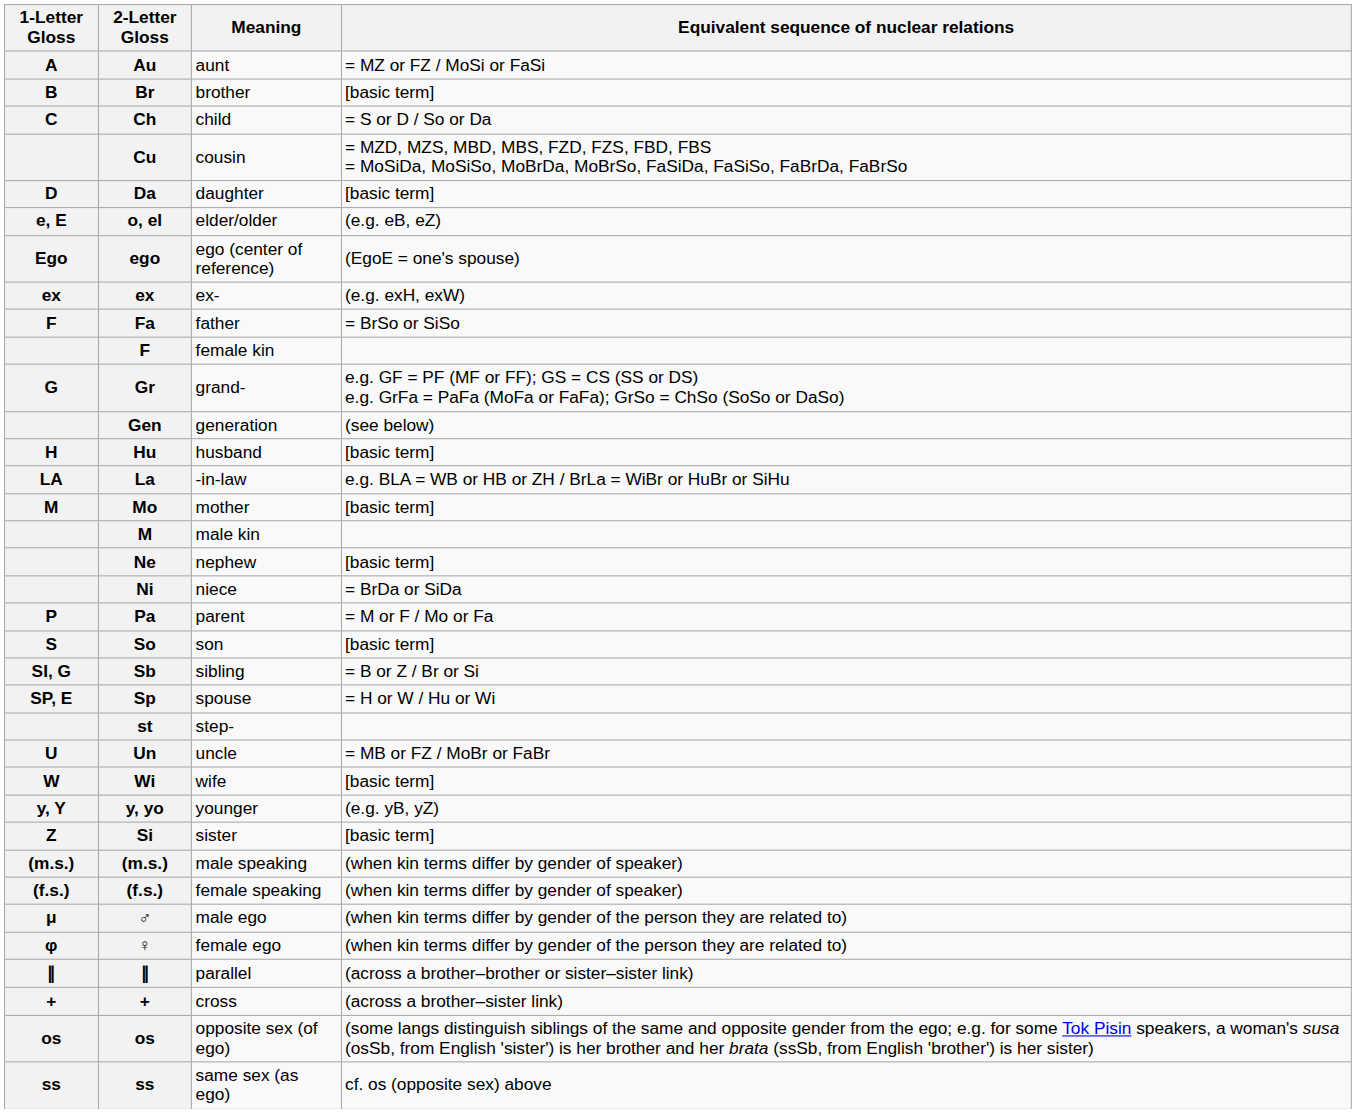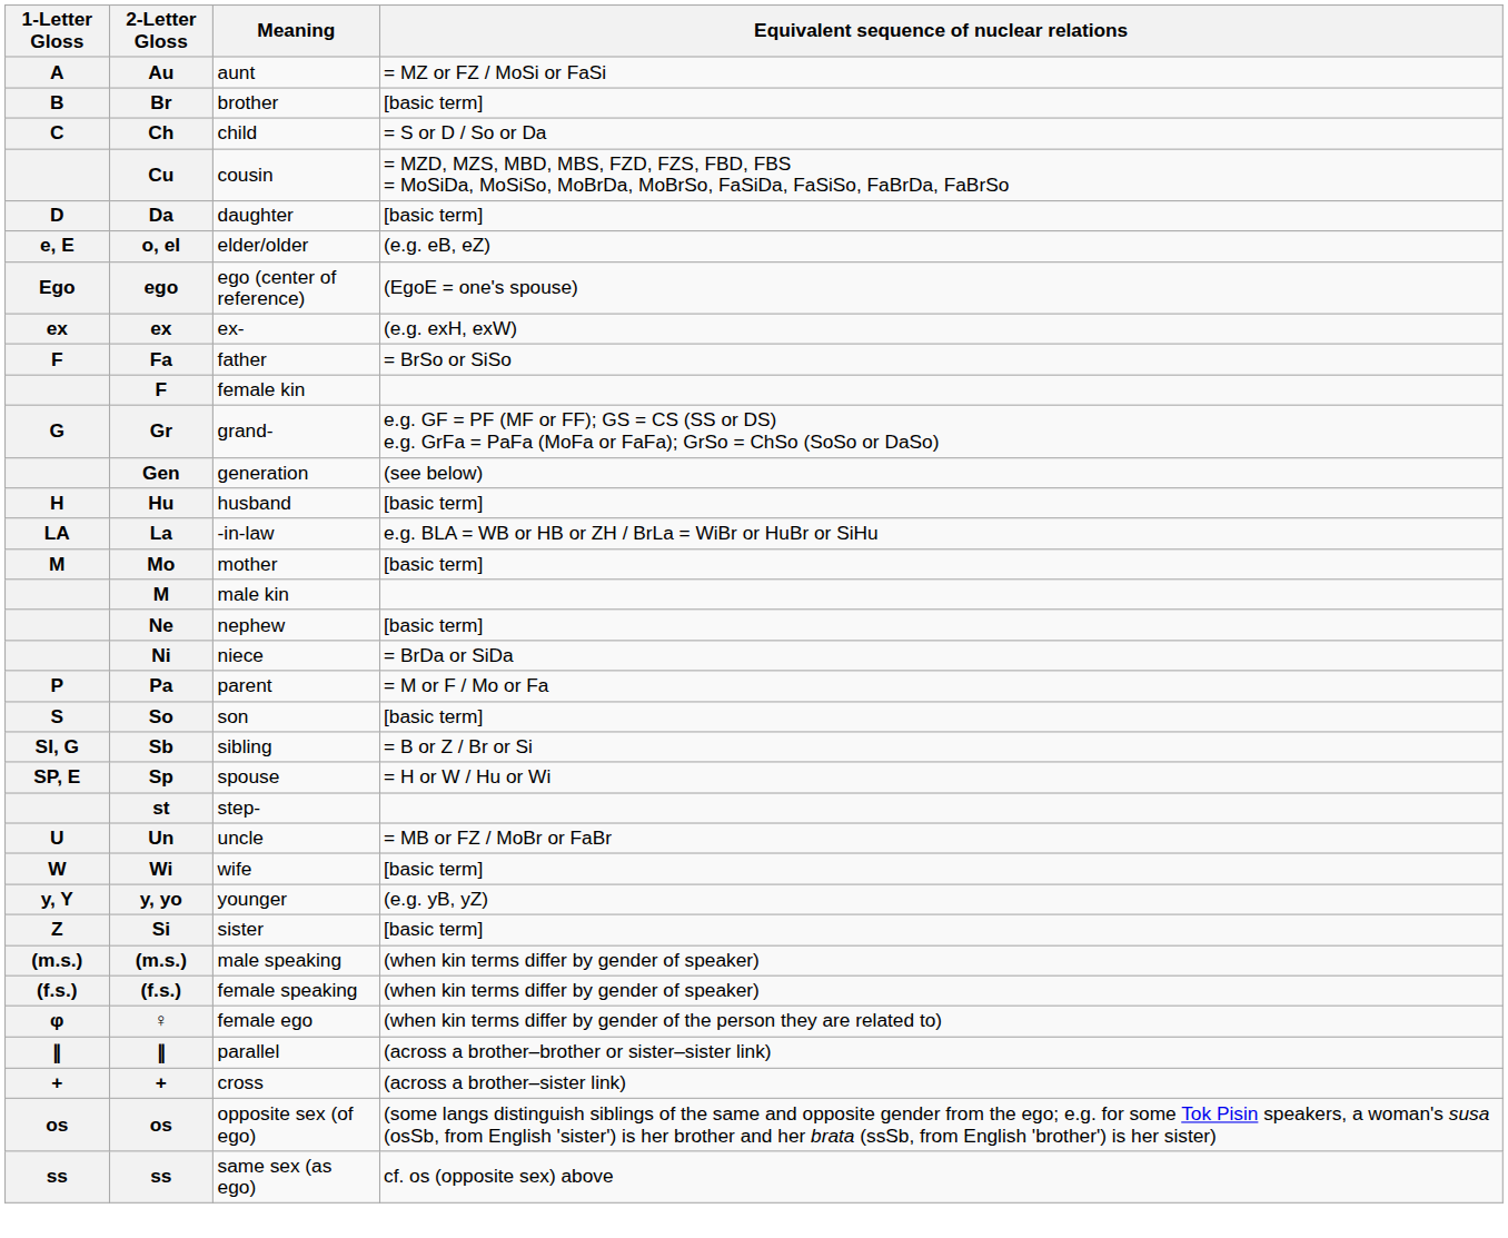- row: μ | ♂ | male ego | (when kin terms differ by gender of the person they are related to)
